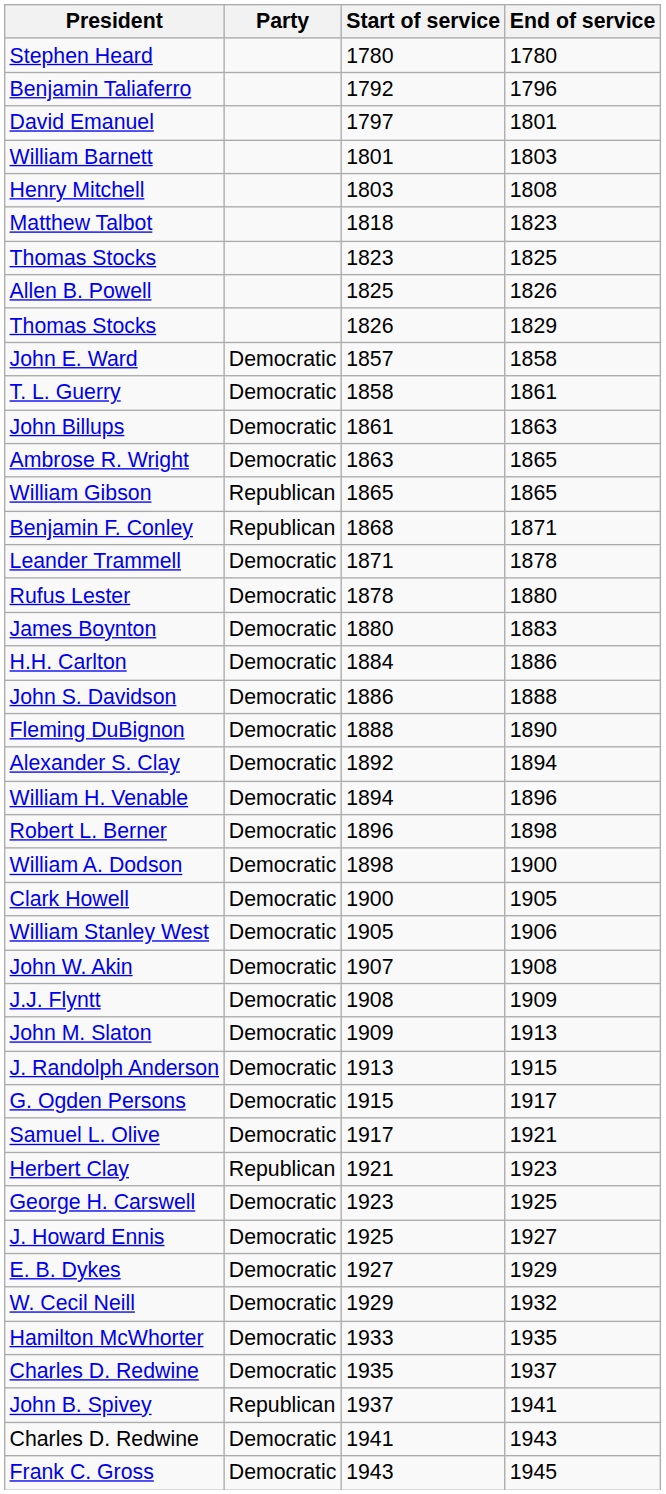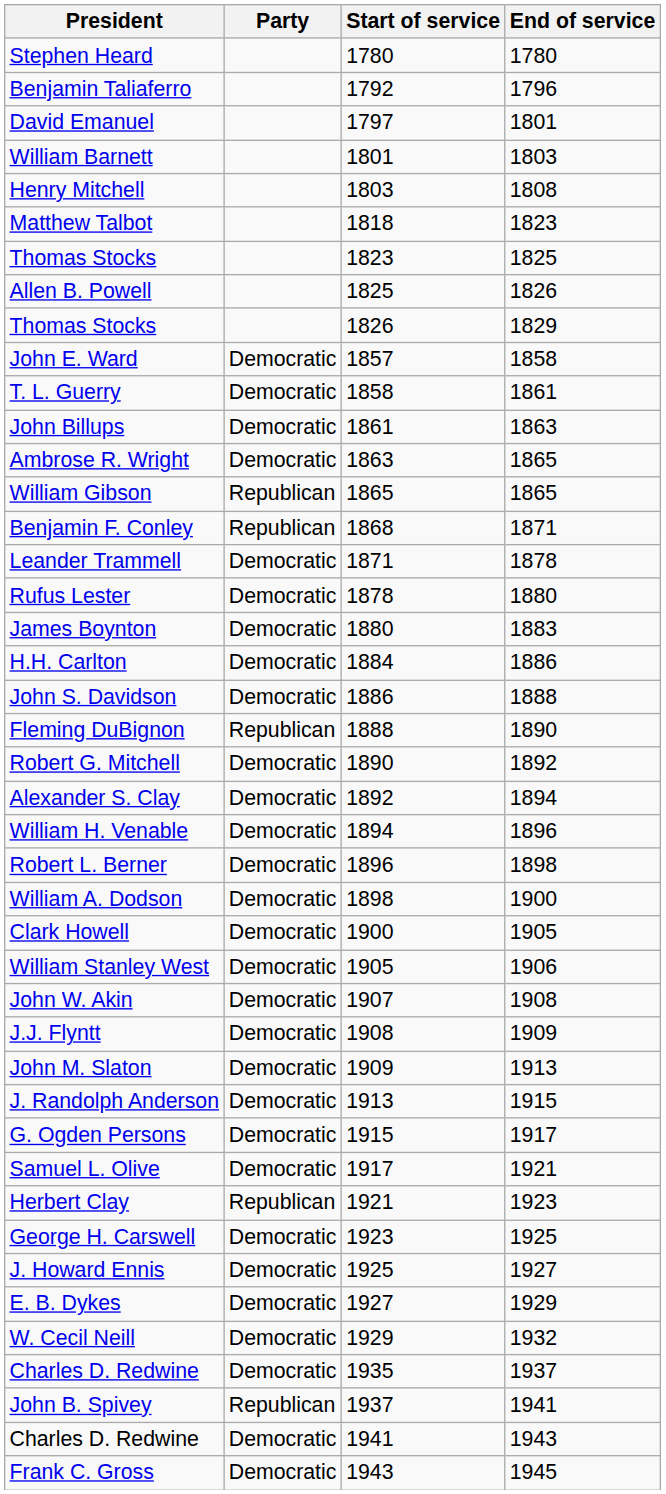Fleming DuBignon | Party: Democratic -> Republican
+ row: Robert G. Mitchell | Democratic | 1890 | 1892
- row: Hamilton McWhorter | Democratic | 1933 | 1935
